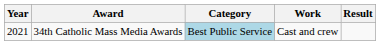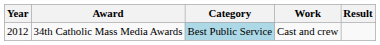34th Catholic Mass Media Awards | Year: 2021 -> 2012
